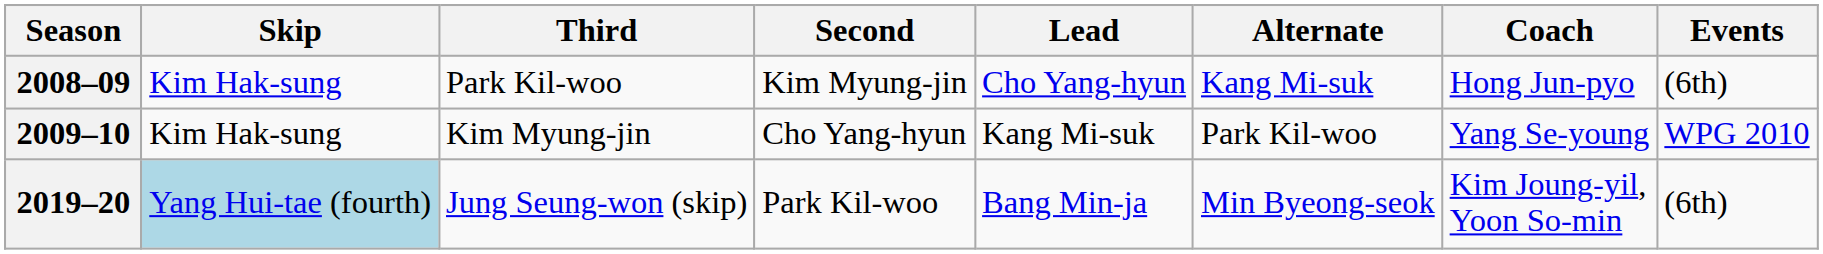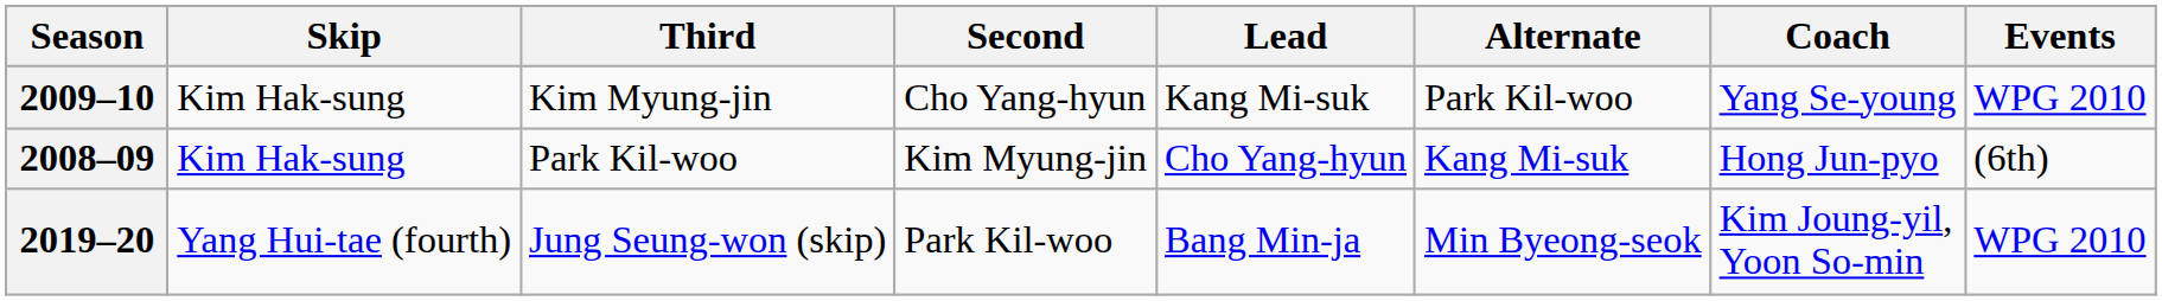rows swapped: 2008–09 <-> 2009–10
2019–20 | Skip: lightblue background -> no background
2019–20 | Events: (6th) -> WPG 2010
